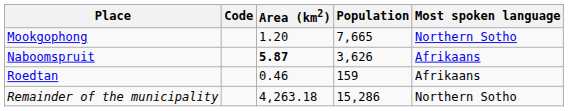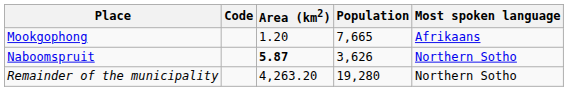Mookgophong | Most spoken language: Northern Sotho -> Afrikaans
Naboomspruit | Most spoken language: Afrikaans -> Northern Sotho
- row: Roedtan | 0.46 | 159 | Afrikaans
Remainder of the municipality | Area (km2): 4,263.18 -> 4,263.20
Remainder of the municipality | Population: 15,286 -> 19,280
